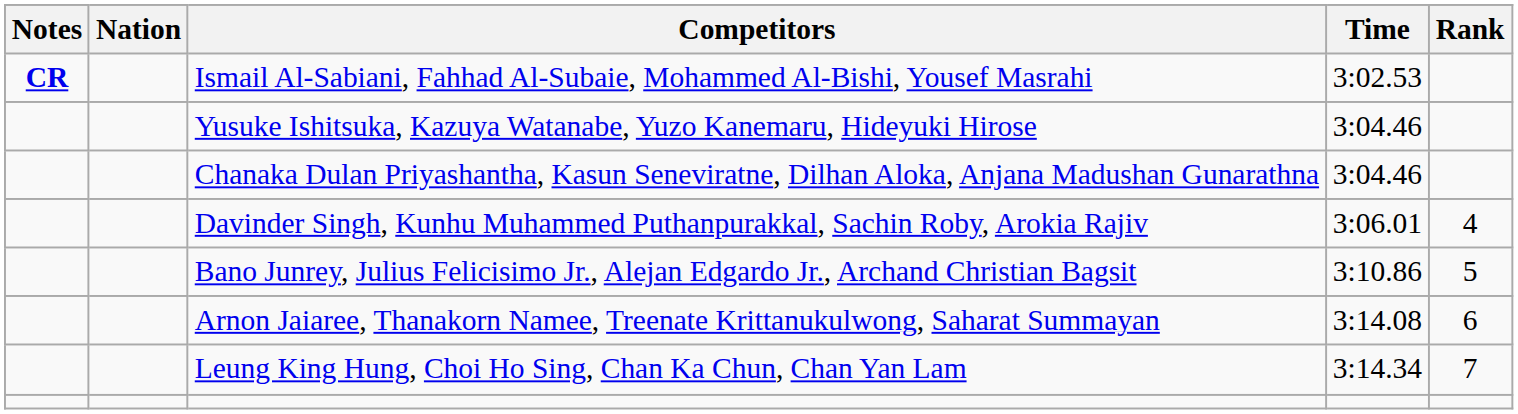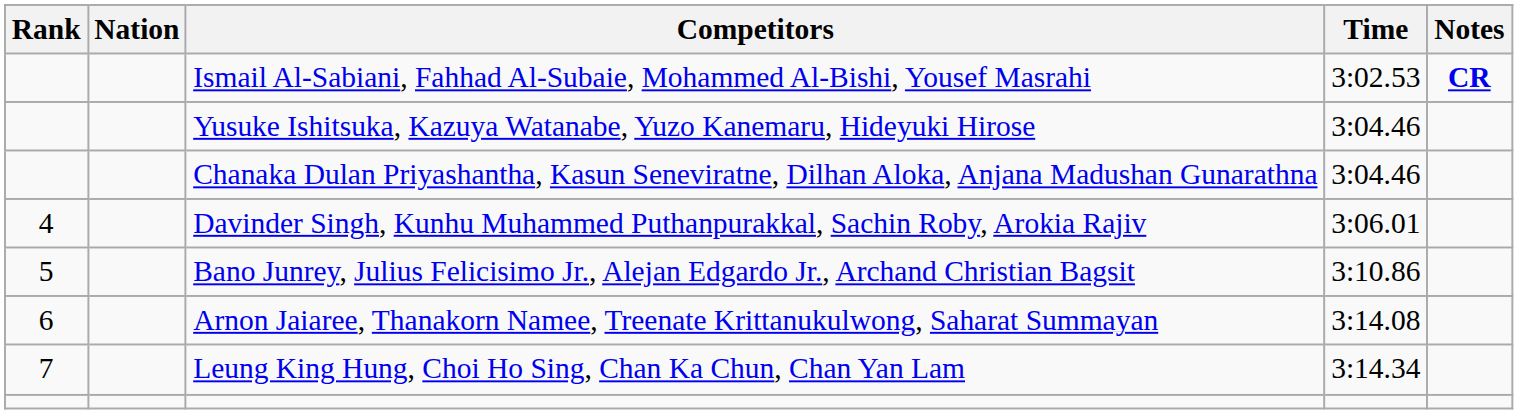columns swapped: Rank <-> Notes
